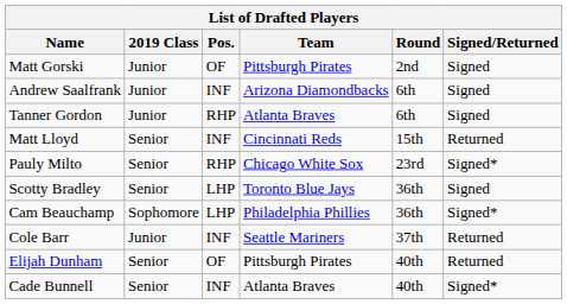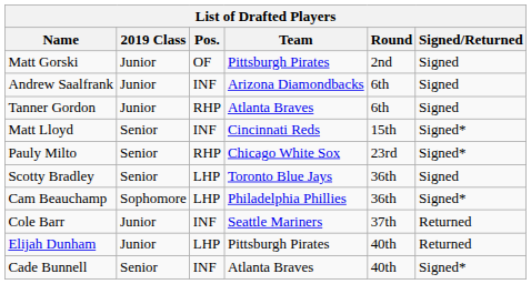Matt Lloyd | Signed/Returned: Returned -> Signed*
Elijah Dunham | 2019 Class: Senior -> Junior
Elijah Dunham | Pos.: OF -> LHP
